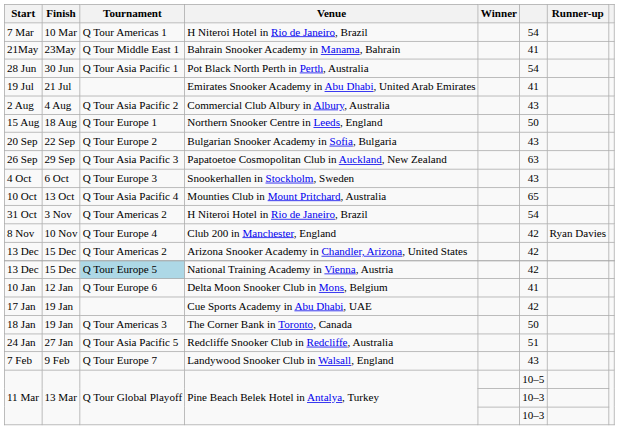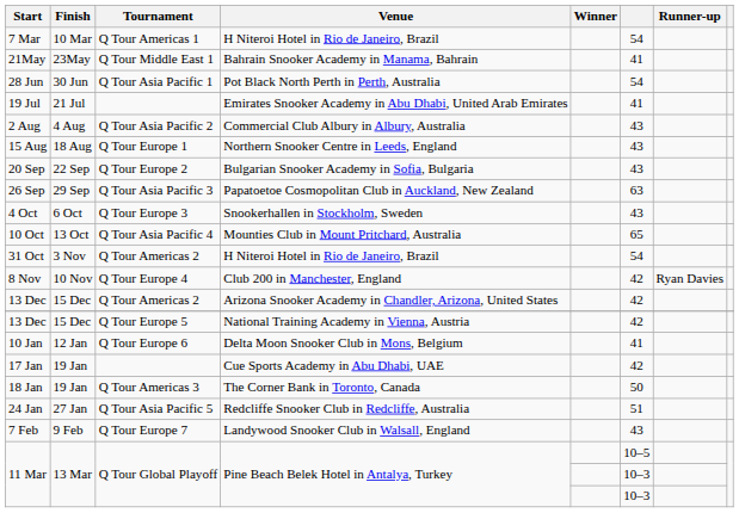15 Aug | column 6: 50 -> 43
13 Dec / National Training Academy in Vienna, Austria | Tournament: lightblue background -> no background
